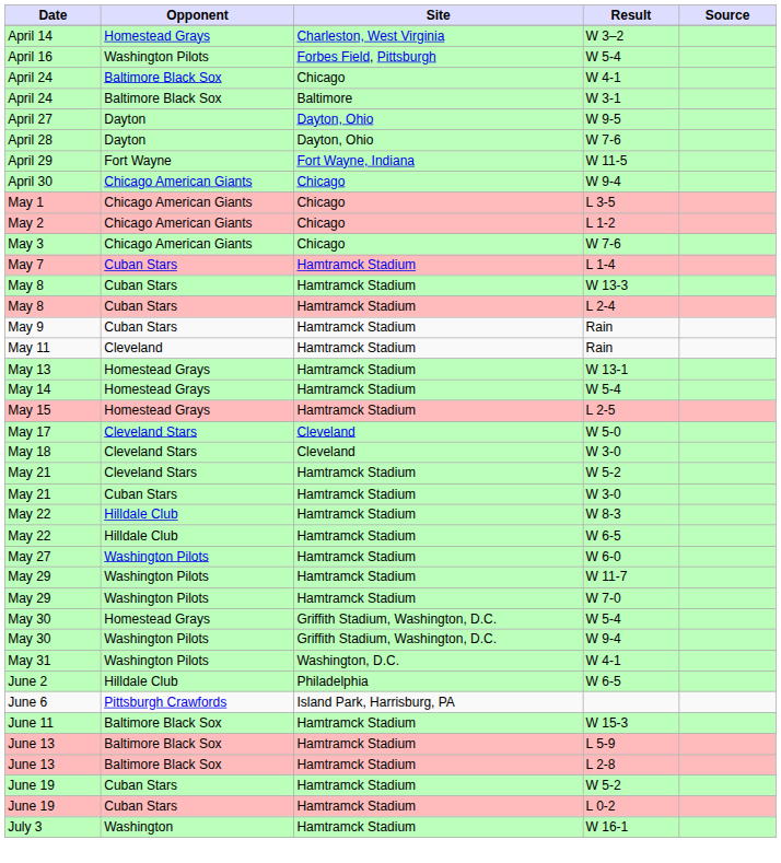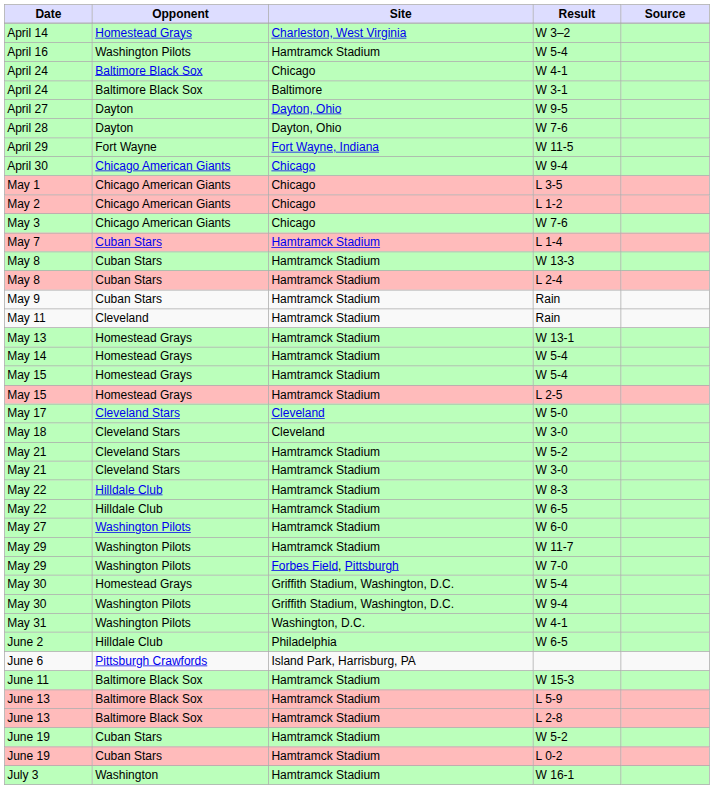April 16 | Site: Forbes Field, Pittsburgh -> Hamtramck Stadium
+ row: May 15 | Homestead Grays | Hamtramck Stadium | W 5-4
May 21 / W 3-0 | Opponent: Cuban Stars -> Cleveland Stars
May 29 / W 7-0 | Site: Hamtramck Stadium -> Forbes Field, Pittsburgh
